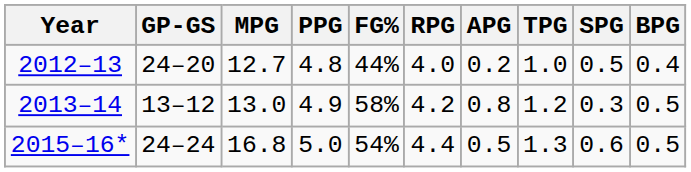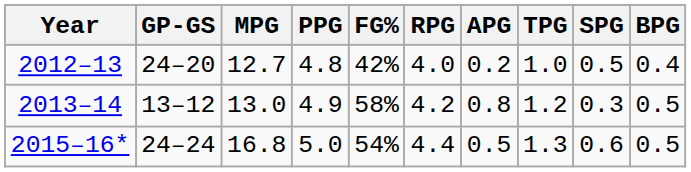2012–13 | FG%: 44% -> 42%
